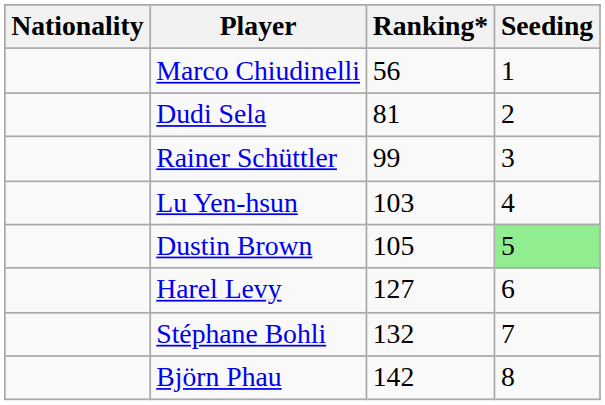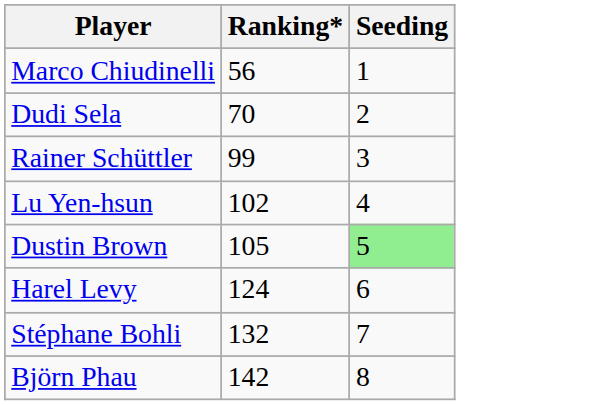- column: Nationality
Dudi Sela | Ranking*: 81 -> 70
Lu Yen-hsun | Ranking*: 103 -> 102
Harel Levy | Ranking*: 127 -> 124
